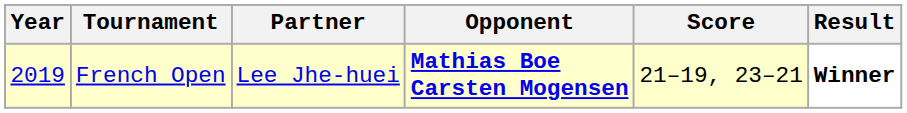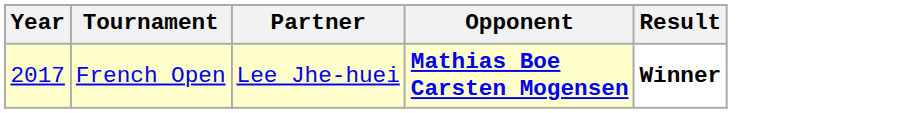- column: Score | 21–19, 23–21
French Open | Year: 2019 -> 2017
